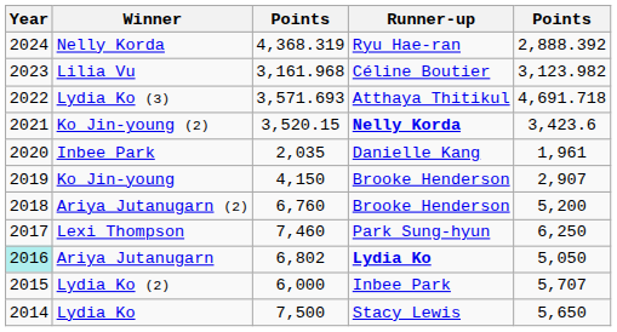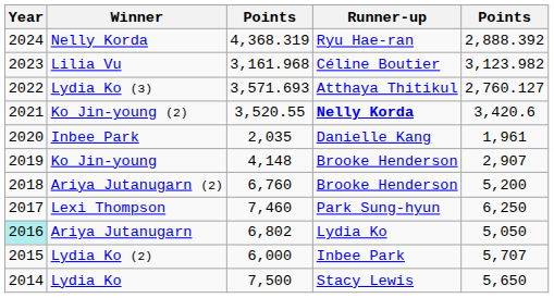Lydia Ko (3) | column 5: 4,691.718 -> 2,760.127
Ko Jin-young (2) | column 3: 3,520.15 -> 3,520.55
Ko Jin-young (2) | column 5: 3,423.6 -> 3,420.6
Ko Jin-young | column 3: 4,150 -> 4,148
Ariya Jutanugarn | Runner-up: bold -> normal
